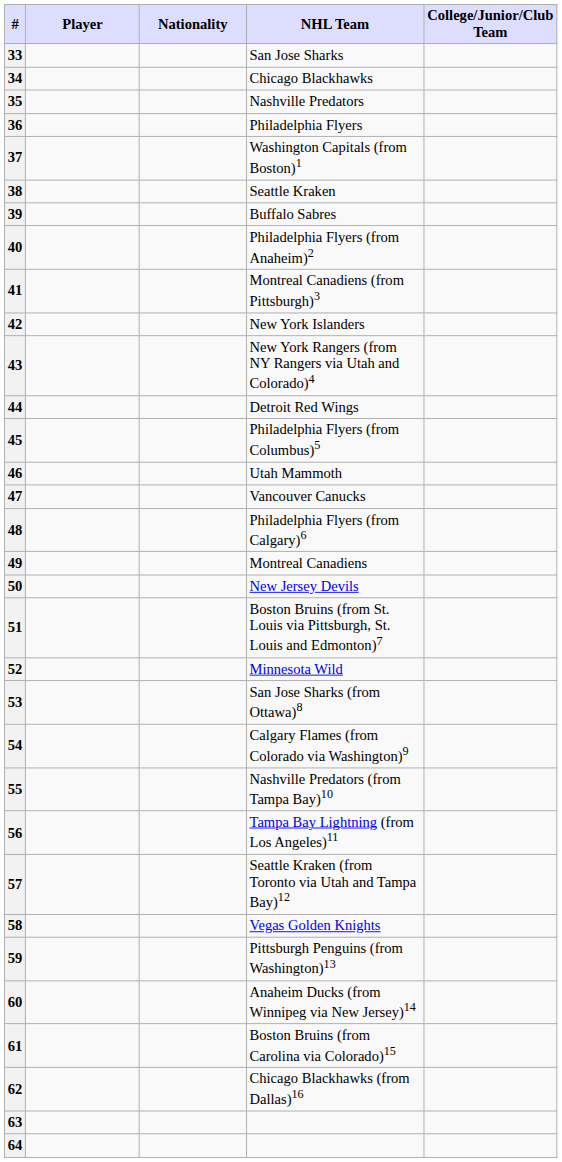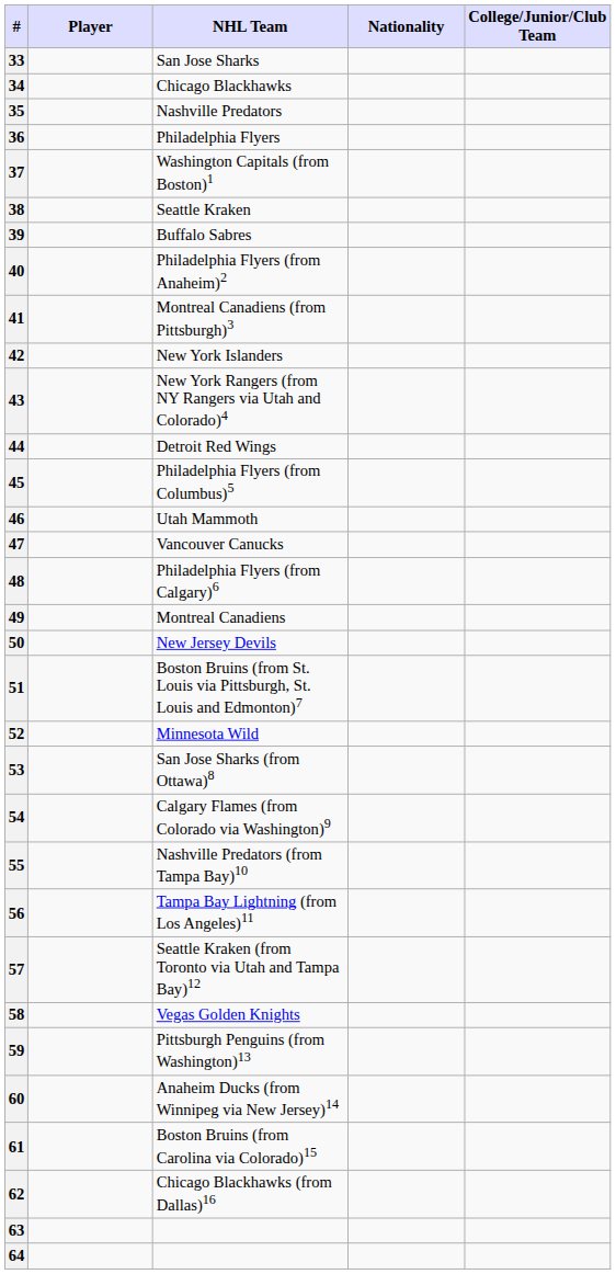columns swapped: Nationality <-> NHL Team
